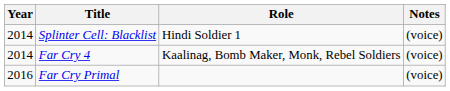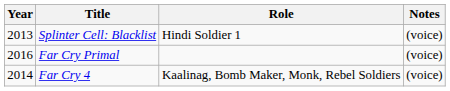Splinter Cell: Blacklist | Year: 2014 -> 2013
rows swapped: Far Cry 4 <-> Far Cry Primal
